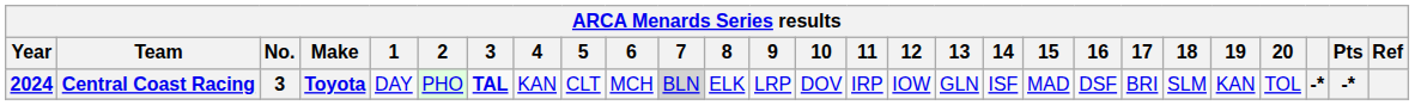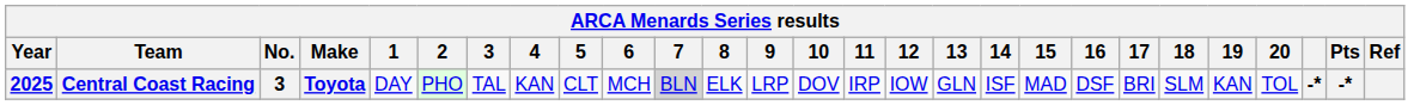Central Coast Racing | Year: 2024 -> 2025
Central Coast Racing | 3: bold -> normal
